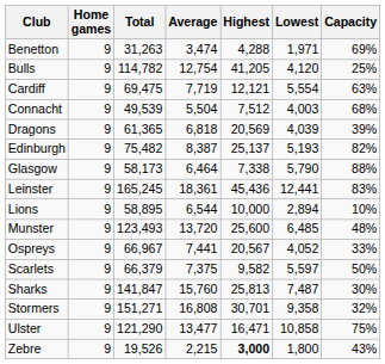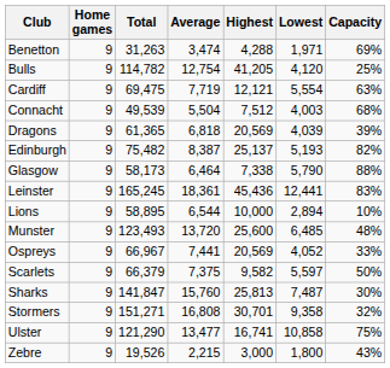Ospreys | Highest: 20,567 -> 20,569
Ulster | Highest: 16,471 -> 16,741
Zebre | Highest: bold -> normal
